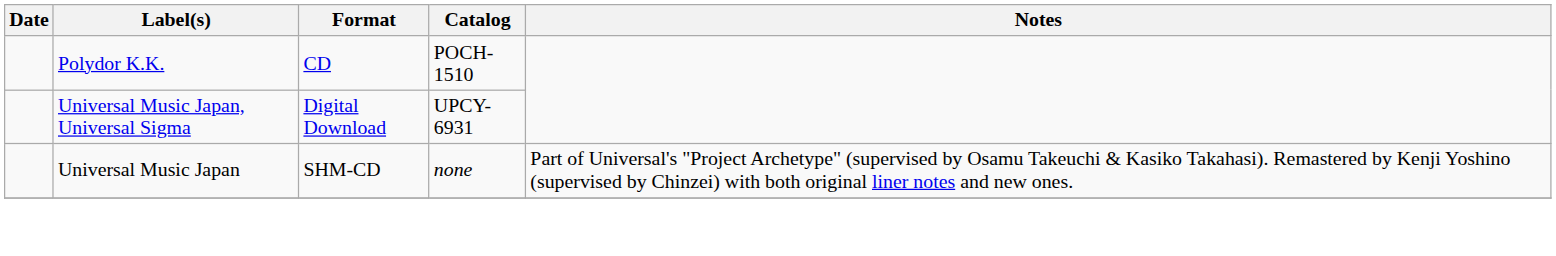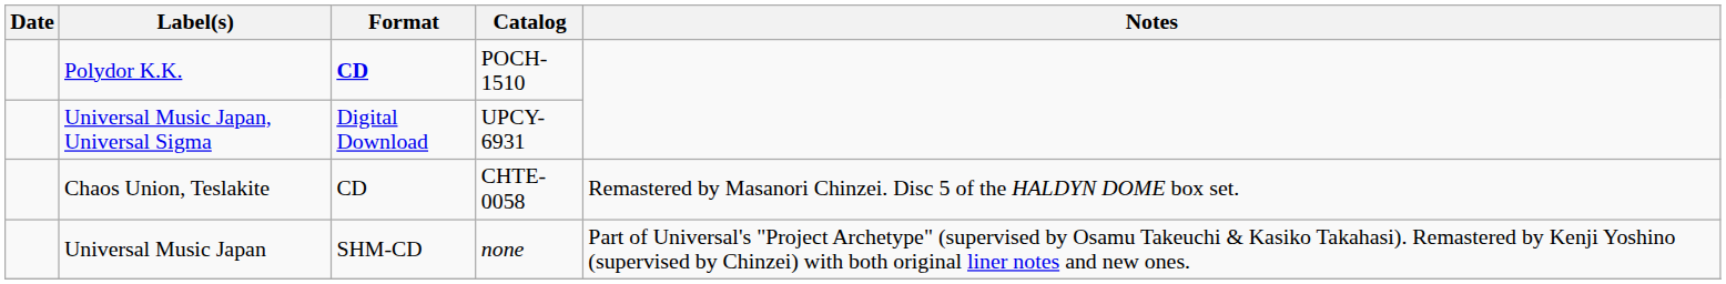Polydor K.K. | Format: normal -> bold
+ row: Chaos Union, Teslakite | CD | CHTE-0058 | Remastered by Masanori Chinzei. Disc 5 of the HALDYN DOME box set.
